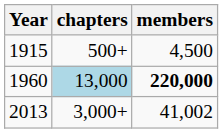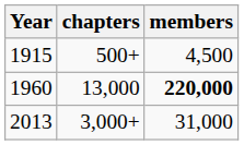1960 | chapters: lightblue background -> no background
2013 | members: 41,002 -> 31,000
